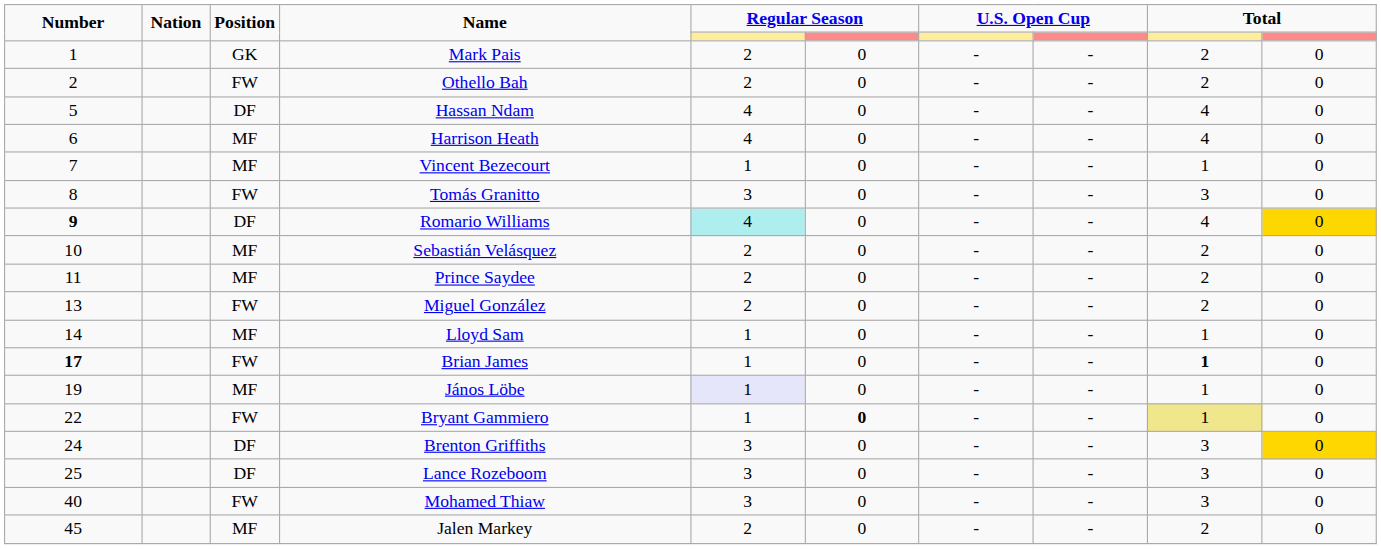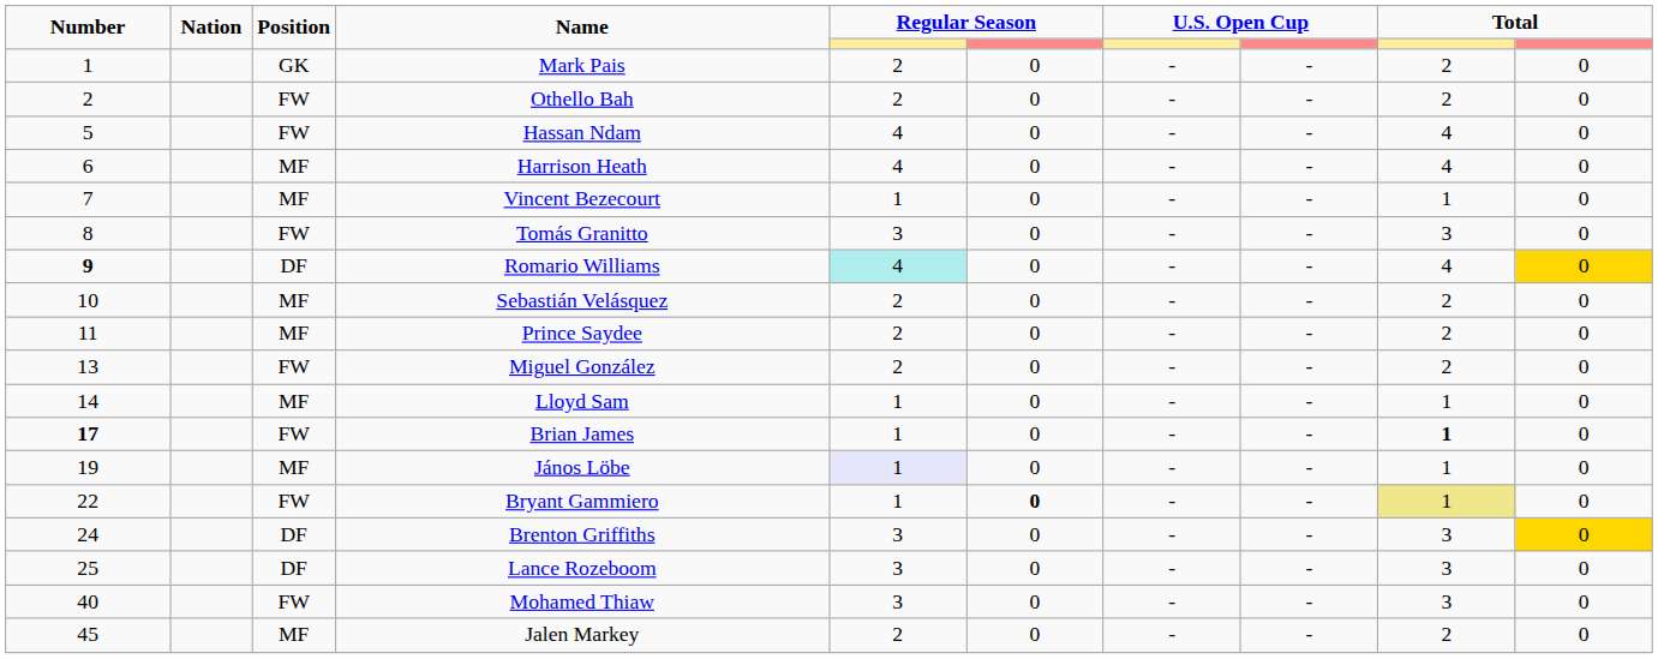Hassan Ndam | Position: DF -> FW
